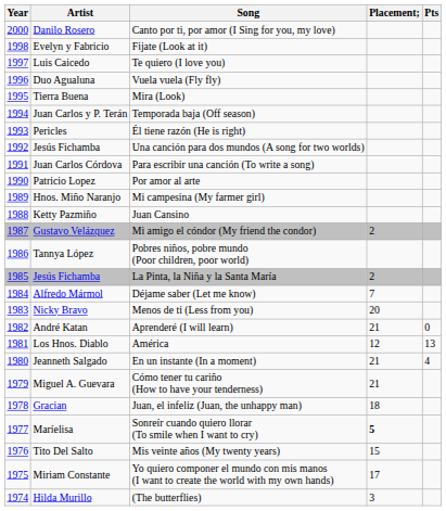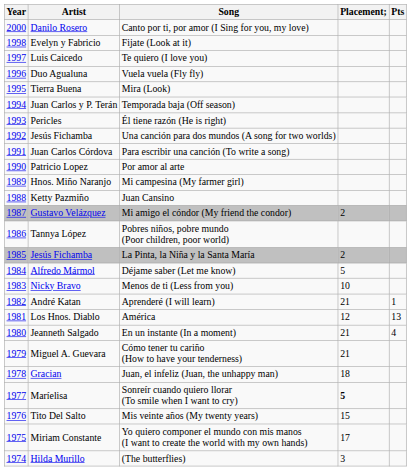Déjame saber (Let me know) | Placement;: 7 -> 5
Menos de ti (Less from you) | Placement;: 20 -> 10
Aprenderé (I will learn) | Pts: 0 -> 1
